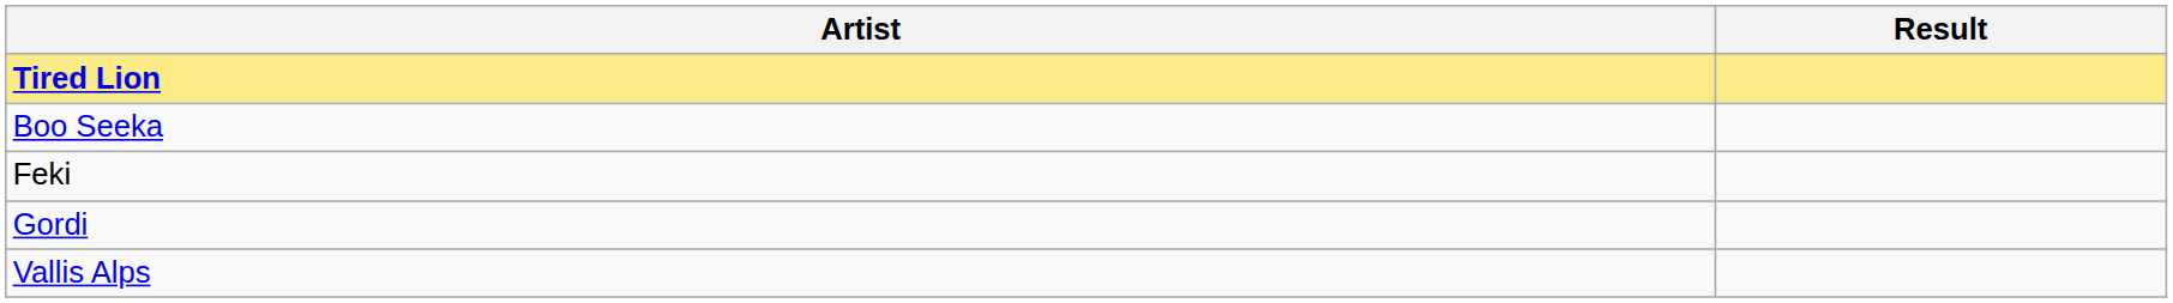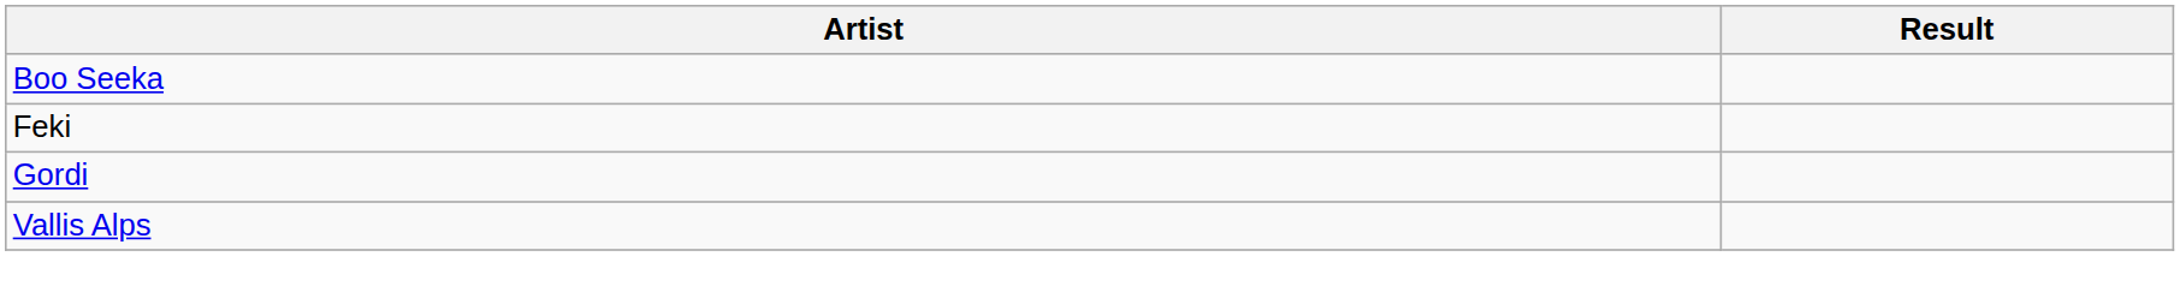- row: Tired Lion
